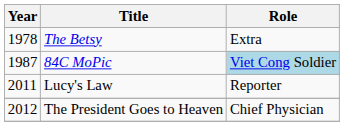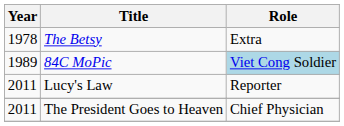84C MoPic | Year: 1987 -> 1989
The President Goes to Heaven | Year: 2012 -> 2011
